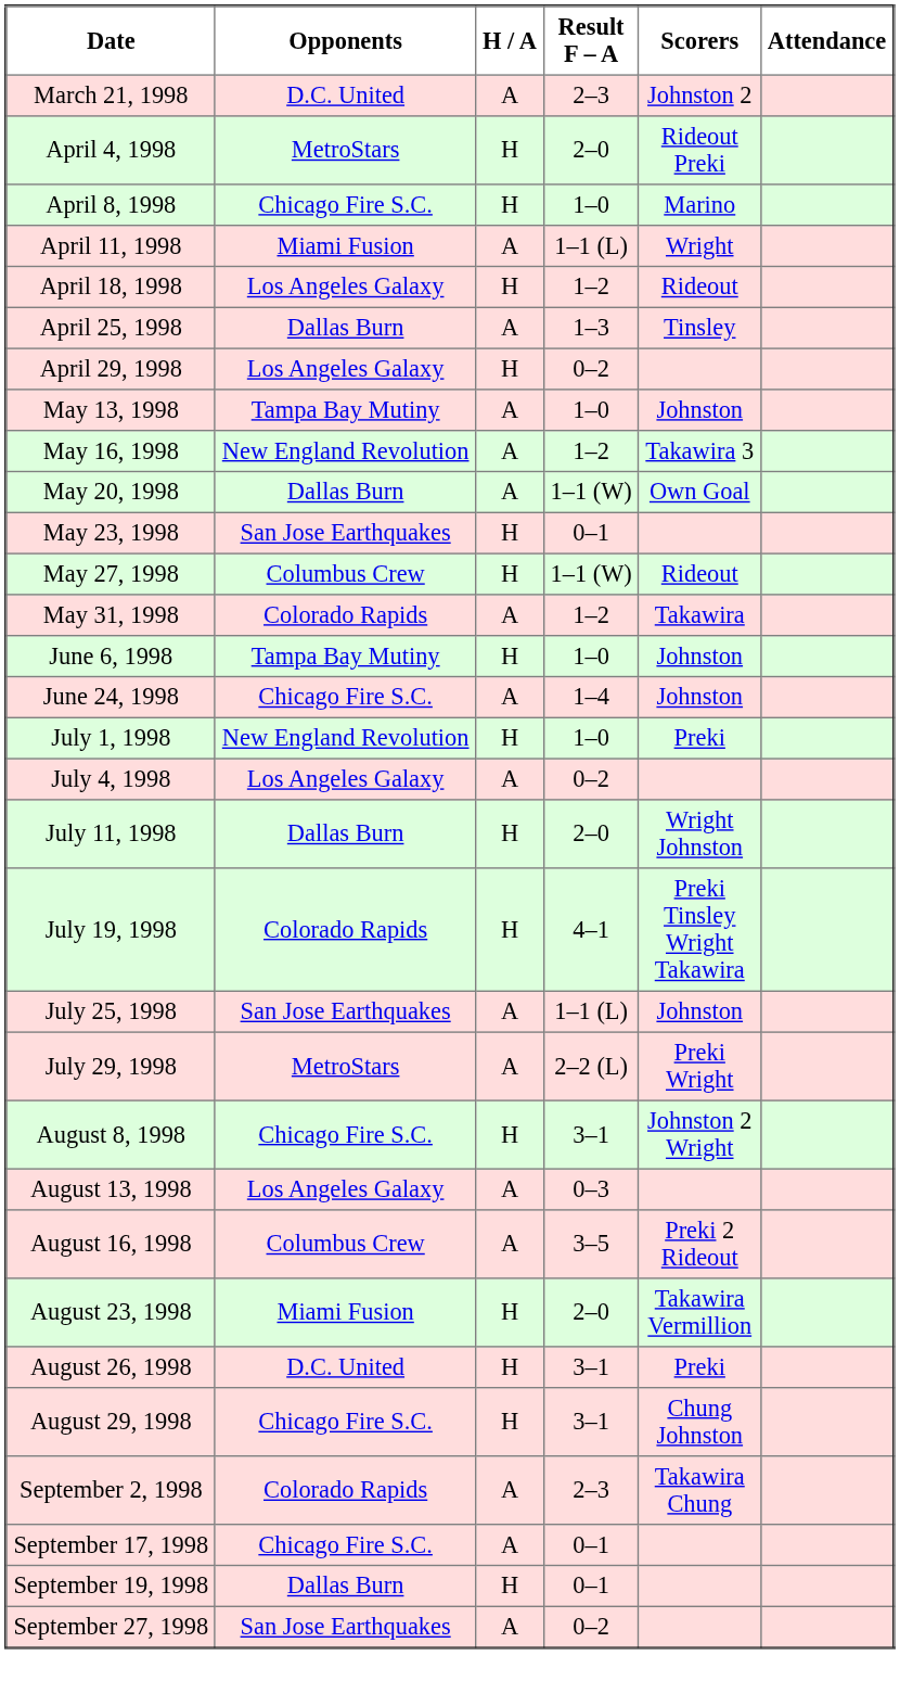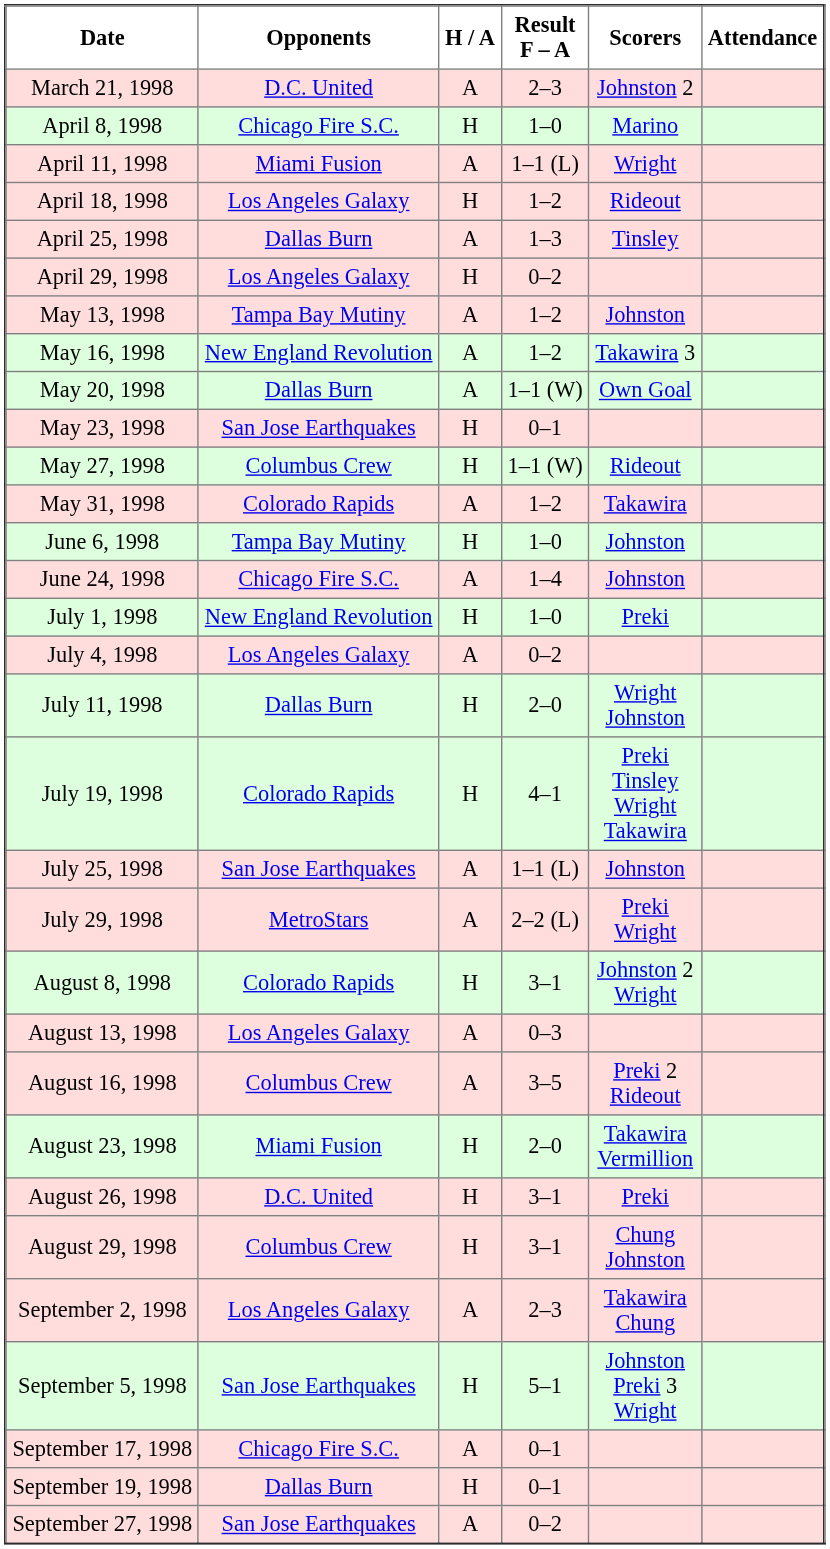- row: April 4, 1998 | MetroStars | H | 2–0 | Rideout Preki
May 13, 1998 | Result F – A: 1–0 -> 1–2
August 8, 1998 | Opponents: Chicago Fire S.C. -> Colorado Rapids
August 29, 1998 | Opponents: Chicago Fire S.C. -> Columbus Crew
September 2, 1998 | Opponents: Colorado Rapids -> Los Angeles Galaxy
+ row: September 5, 1998 | San Jose Earthquakes | H | 5–1 | Johnston Preki 3 Wright
